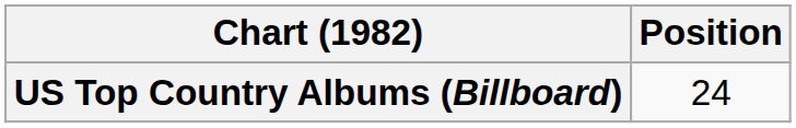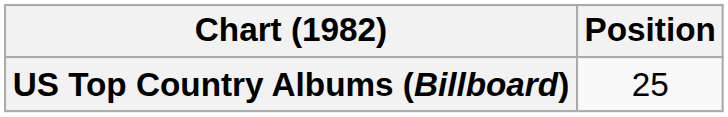US Top Country Albums (Billboard) | Position: 24 -> 25
